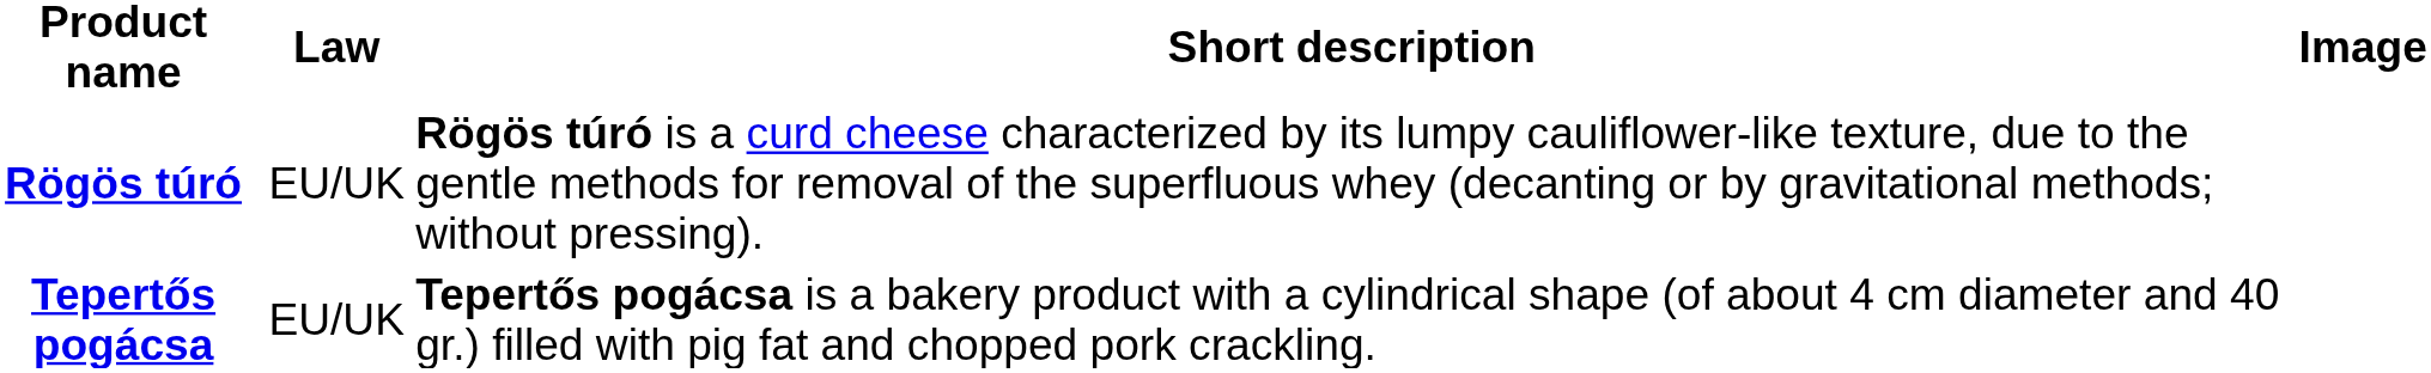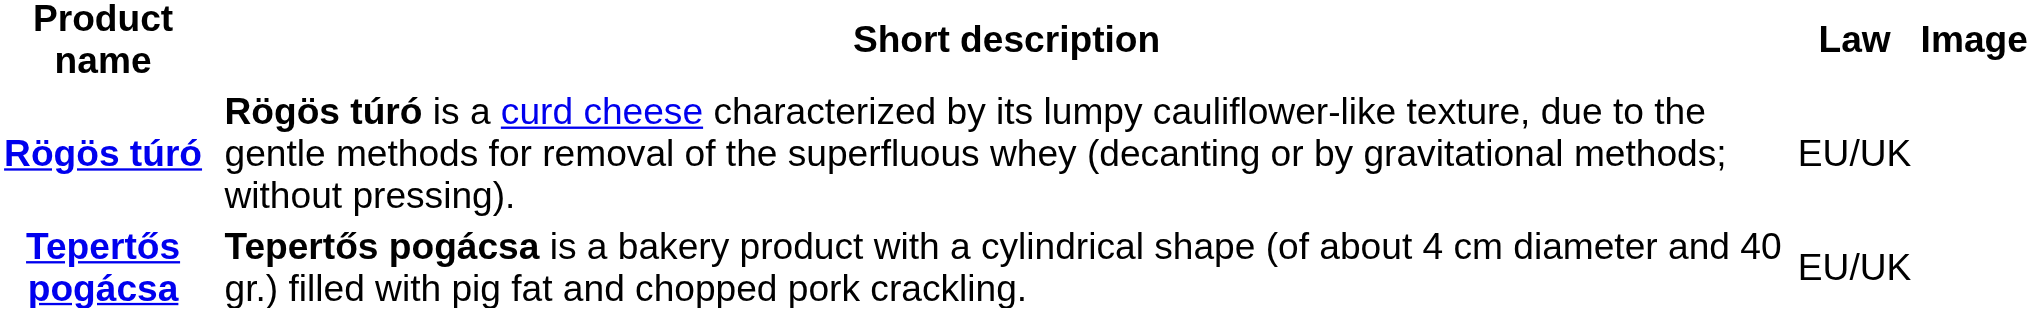columns swapped: Law <-> Short description
